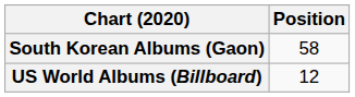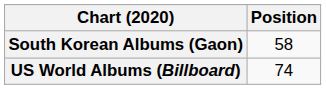US World Albums (Billboard) | Position: 12 -> 74
